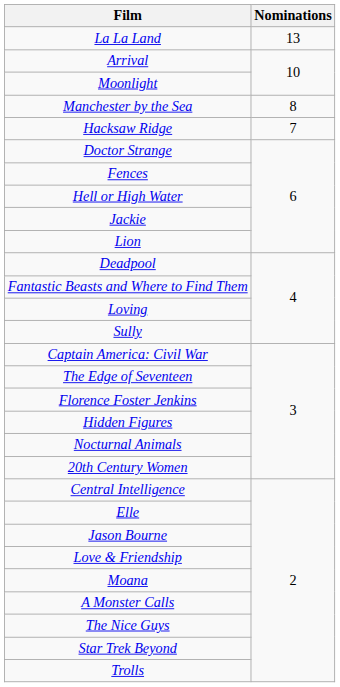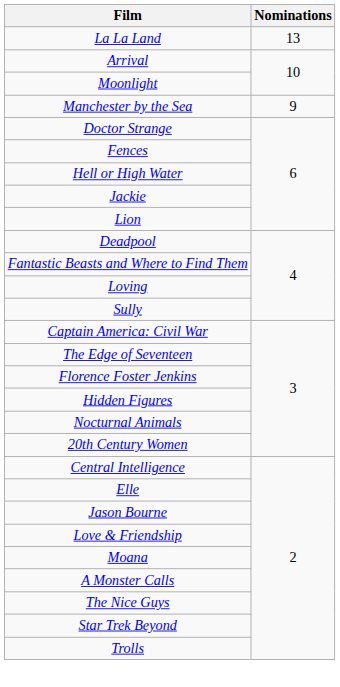Manchester by the Sea | Nominations: 8 -> 9
- row: Hacksaw Ridge | 7
